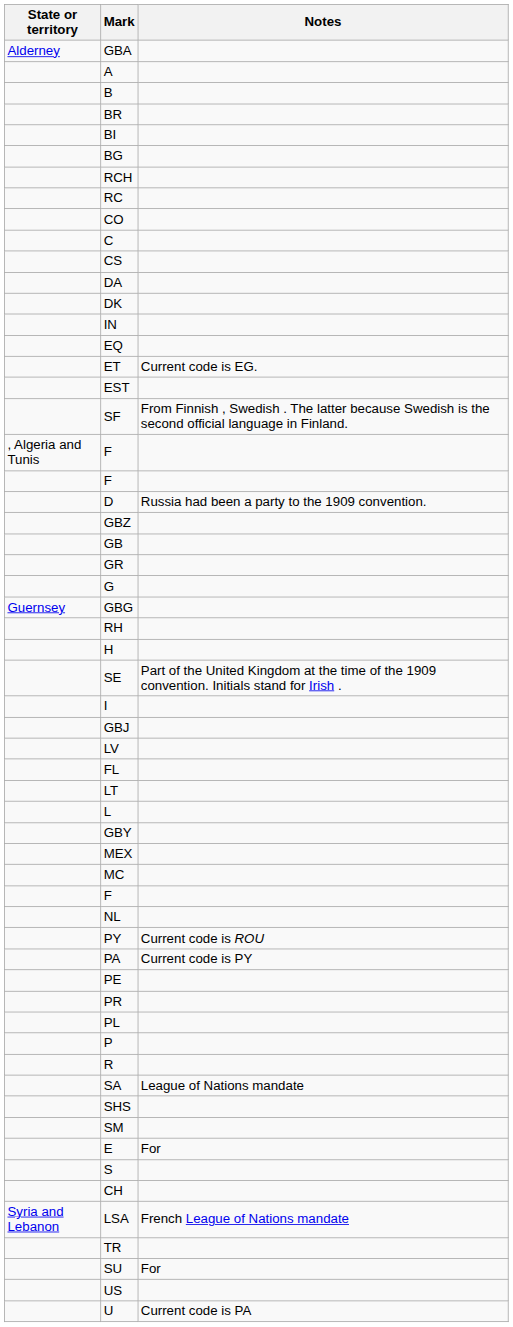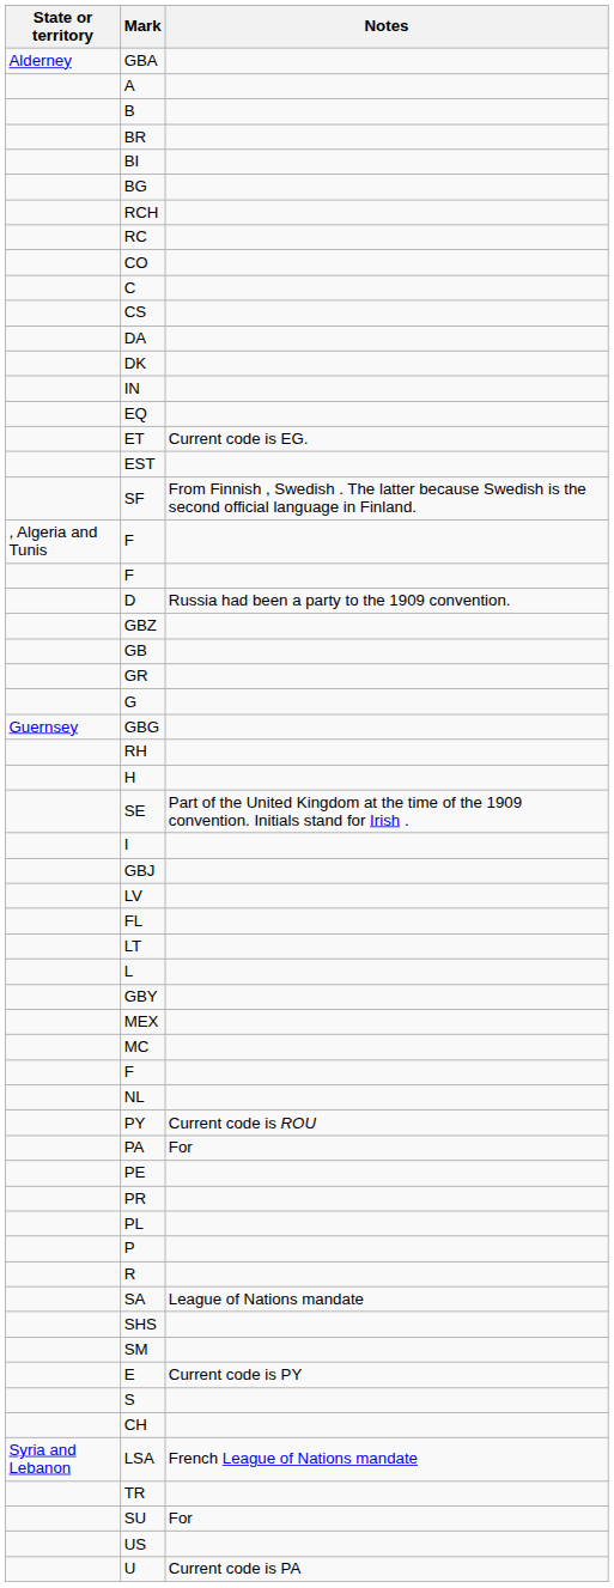PA | Notes: Current code is PY -> For
E | Notes: For -> Current code is PY
